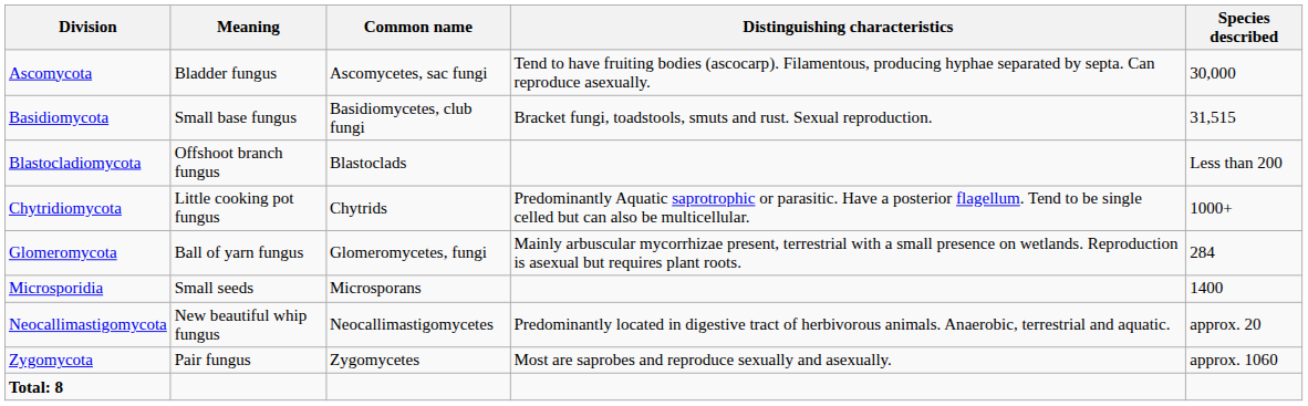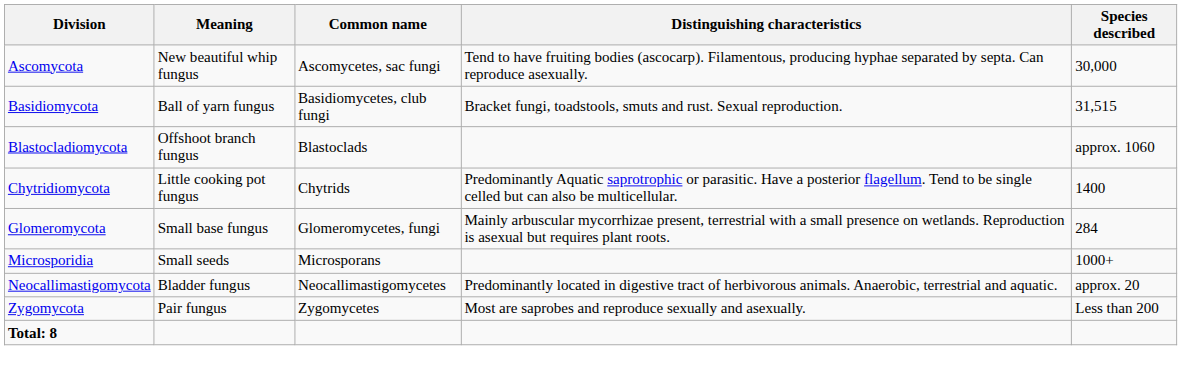Ascomycota | Meaning: Bladder fungus -> New beautiful whip fungus
Basidiomycota | Meaning: Small base fungus -> Ball of yarn fungus
Blastocladiomycota | Species described: Less than 200 -> approx. 1060
Chytridiomycota | Species described: 1000+ -> 1400
Glomeromycota | Meaning: Ball of yarn fungus -> Small base fungus
Microsporidia | Species described: 1400 -> 1000+
Neocallimastigomycota | Meaning: New beautiful whip fungus -> Bladder fungus
Zygomycota | Species described: approx. 1060 -> Less than 200
